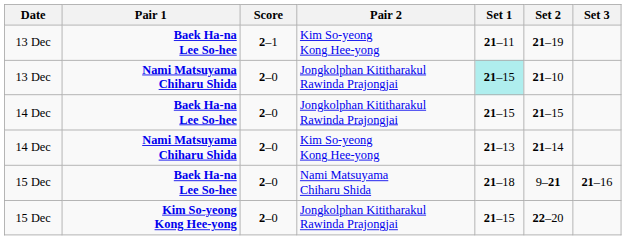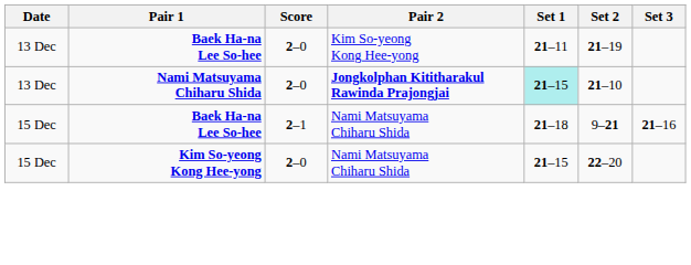13 Dec / Baek Ha-na Lee So-hee | Score: 2–1 -> 2–0
13 Dec / Nami Matsuyama Chiharu Shida | Pair 2: normal -> bold
- row: 14 Dec | Baek Ha-na Lee So-hee | 2–0 | Jongkolphan Kititharakul Rawinda Prajongjai | 21–15 | 21–15
- row: 14 Dec | Nami Matsuyama Chiharu Shida | 2–0 | Kim So-yeong Kong Hee-yong | 21–13 | 21–14
15 Dec / Baek Ha-na Lee So-hee | Score: 2–0 -> 2–1
15 Dec / Kim So-yeong Kong Hee-yong | Pair 2: Jongkolphan Kititharakul Rawinda Prajongjai -> Nami Matsuyama Chiharu Shida
